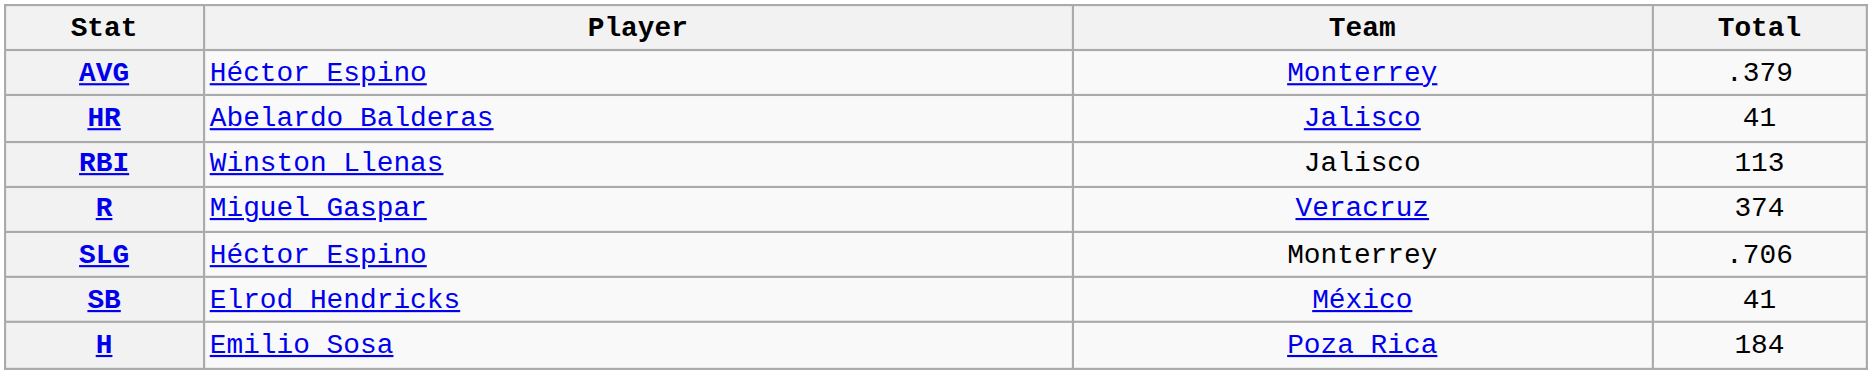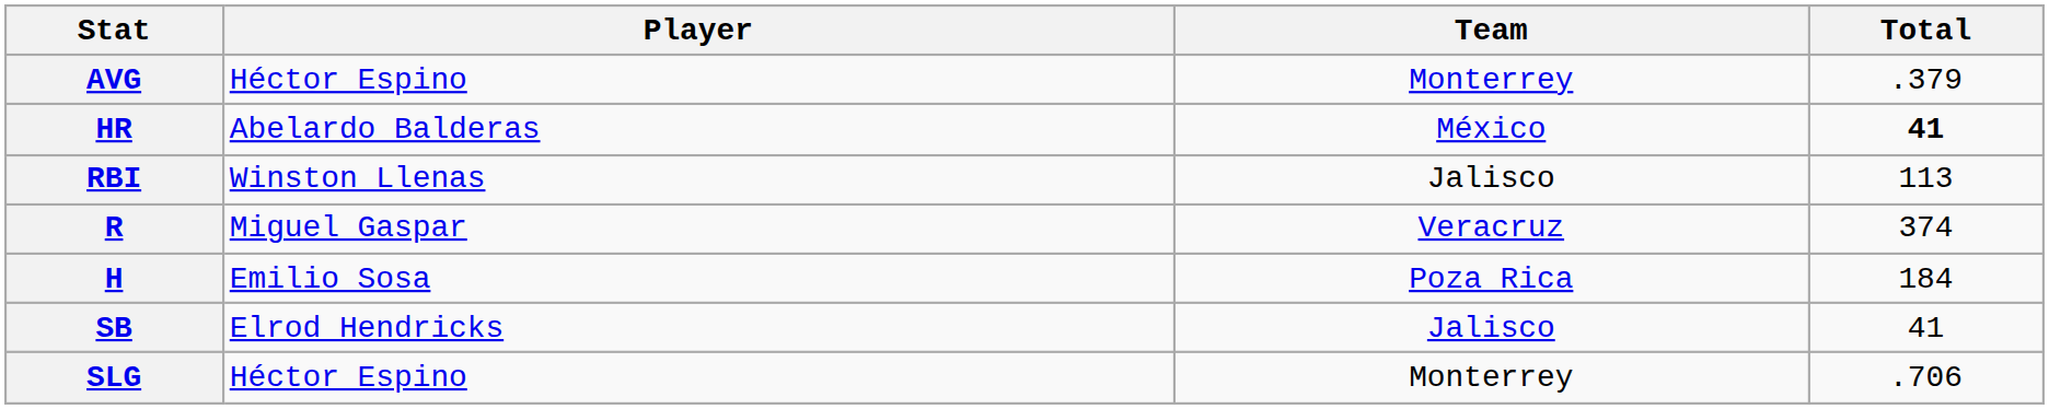HR | Team: Jalisco -> México
HR | Total: normal -> bold
rows swapped: H <-> SLG
SB | Team: México -> Jalisco
